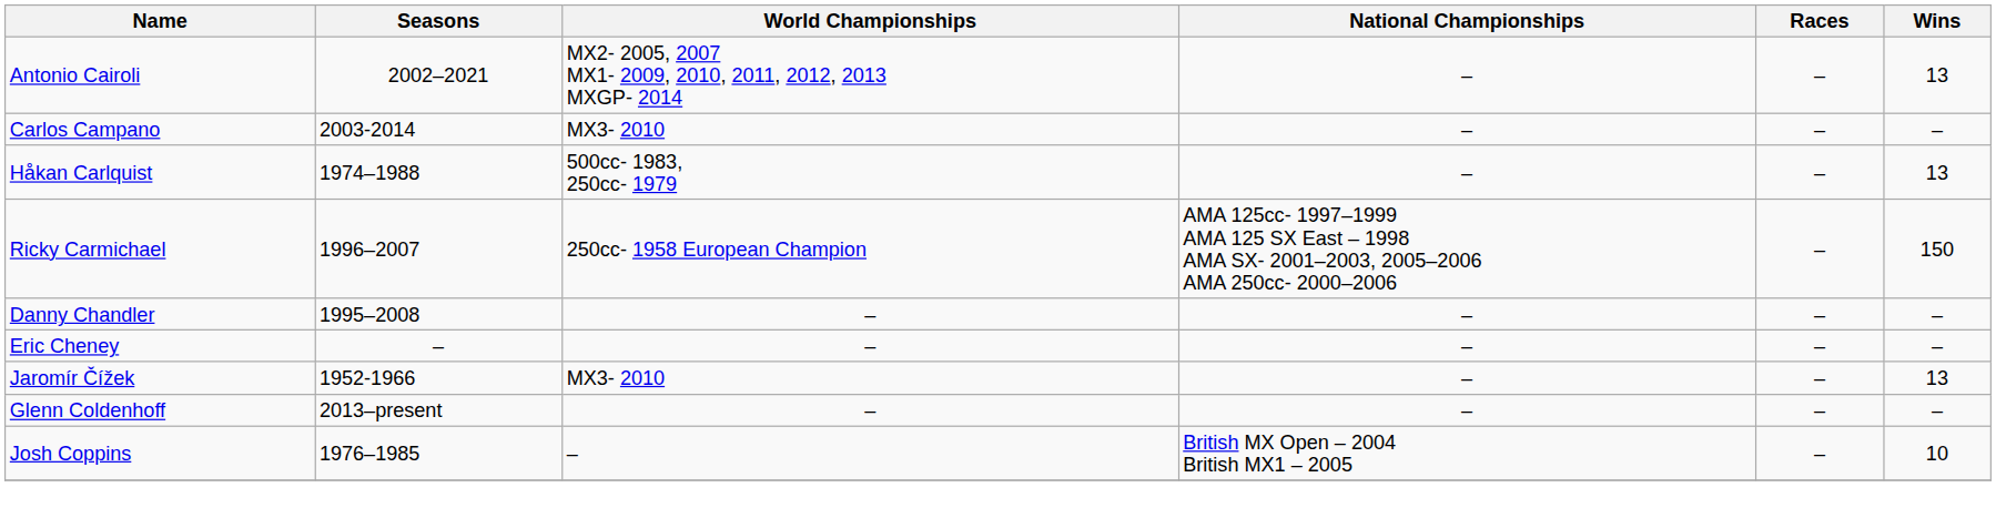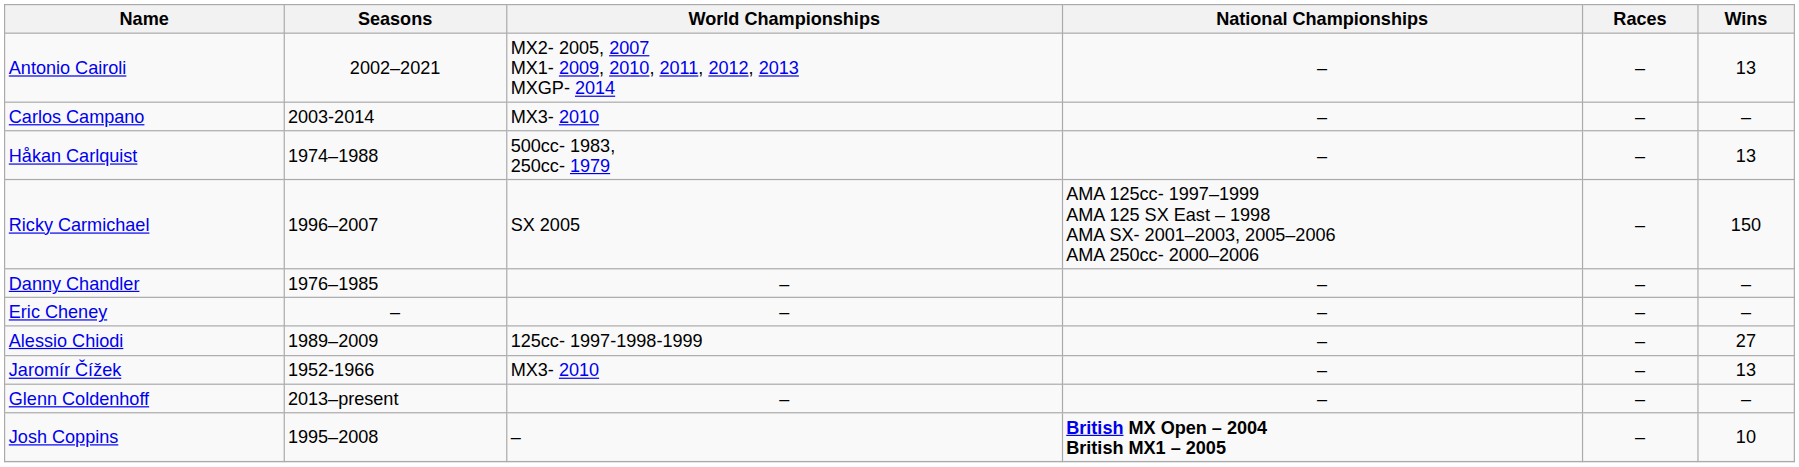Ricky Carmichael | World Championships: 250cc- 1958 European Champion -> SX 2005
Danny Chandler | Seasons: 1995–2008 -> 1976–1985
+ row: Alessio Chiodi | 1989–2009 | 125cc- 1997-1998-1999 | – | – | 27
Josh Coppins | Seasons: 1976–1985 -> 1995–2008
Josh Coppins | National Championships: normal -> bold
